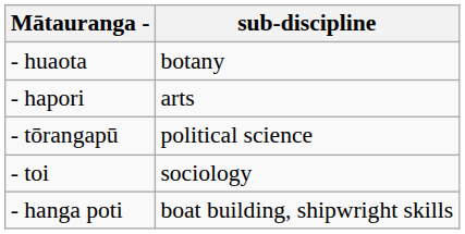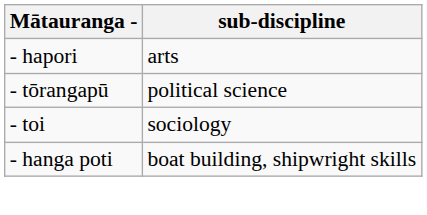- row: - huaota | botany
